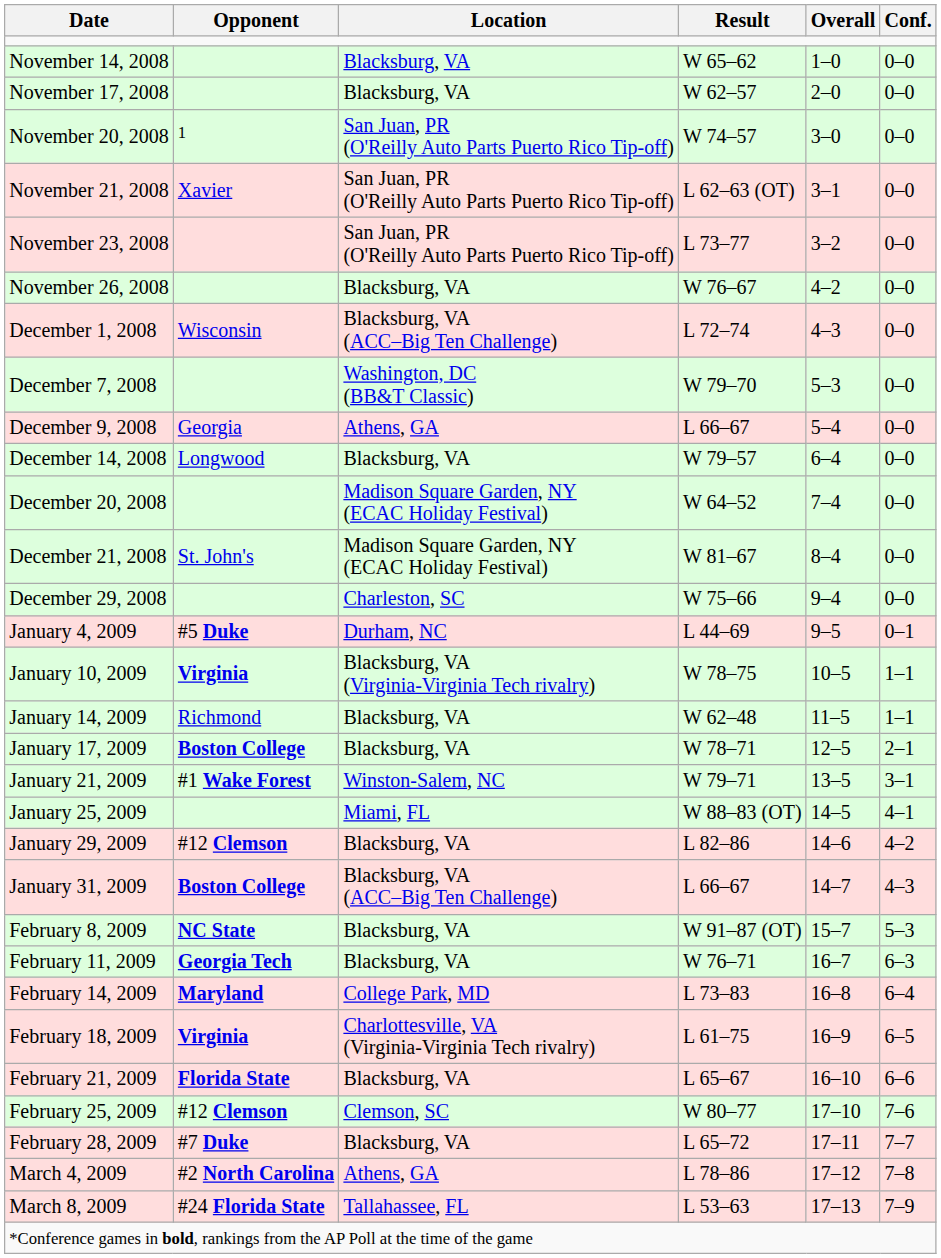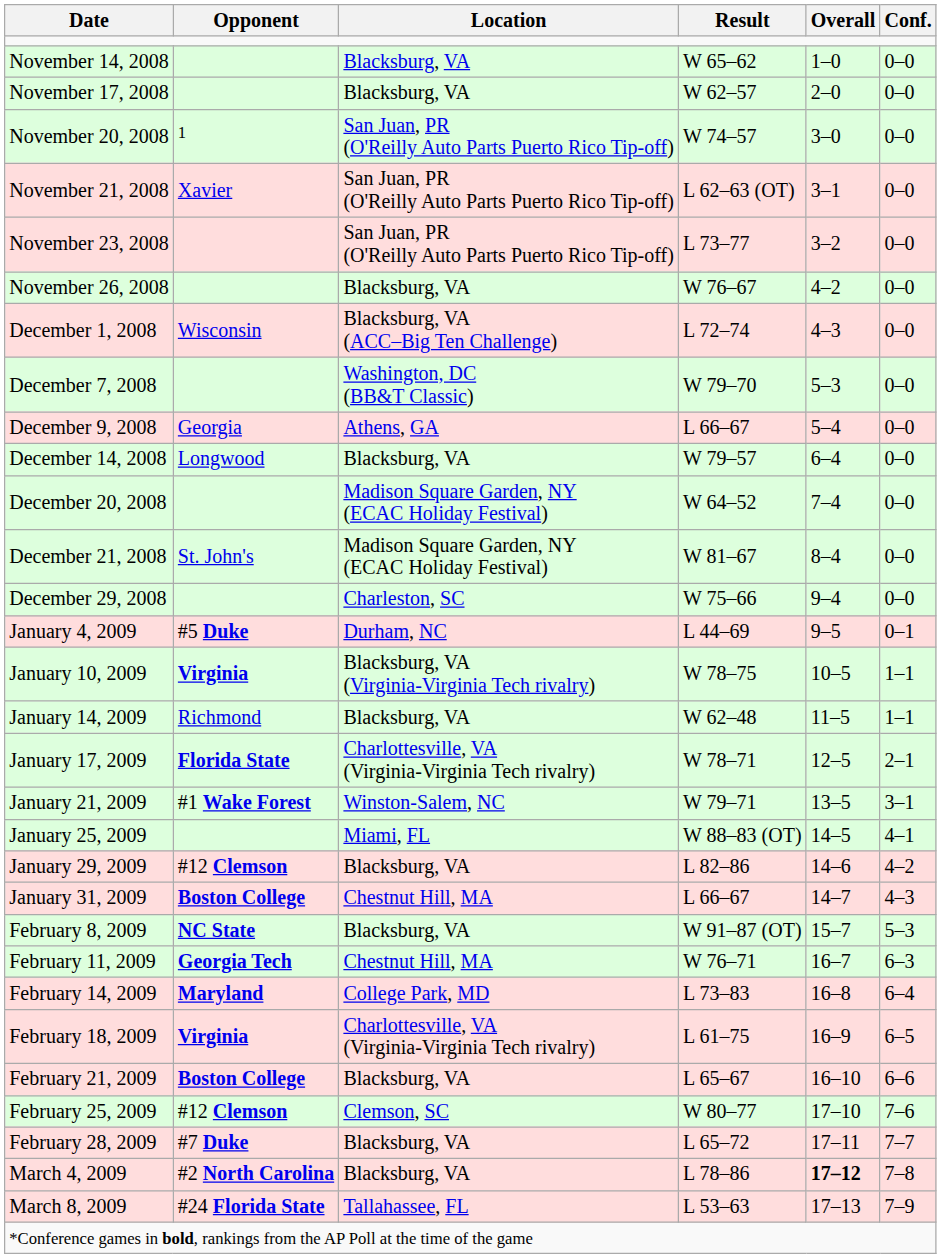January 17, 2009 | Opponent: Boston College -> Florida State
January 17, 2009 | Location: Blacksburg, VA -> Charlottesville, VA (Virginia-Virginia Tech rivalry)
January 31, 2009 | Location: Blacksburg, VA (ACC–Big Ten Challenge) -> Chestnut Hill, MA
February 11, 2009 | Location: Blacksburg, VA -> Chestnut Hill, MA
February 21, 2009 | Opponent: Florida State -> Boston College
March 4, 2009 | Location: Athens, GA -> Blacksburg, VA
March 4, 2009 | Overall: normal -> bold
